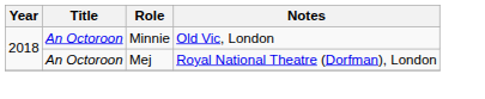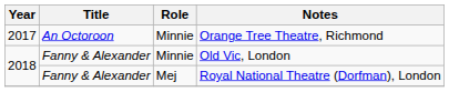+ row: 2017 | An Octoroon | Minnie | Orange Tree Theatre, Richmond
Old Vic, London | Title: An Octoroon -> Fanny & Alexander
Royal National Theatre (Dorfman), London | Title: An Octoroon -> Fanny & Alexander
